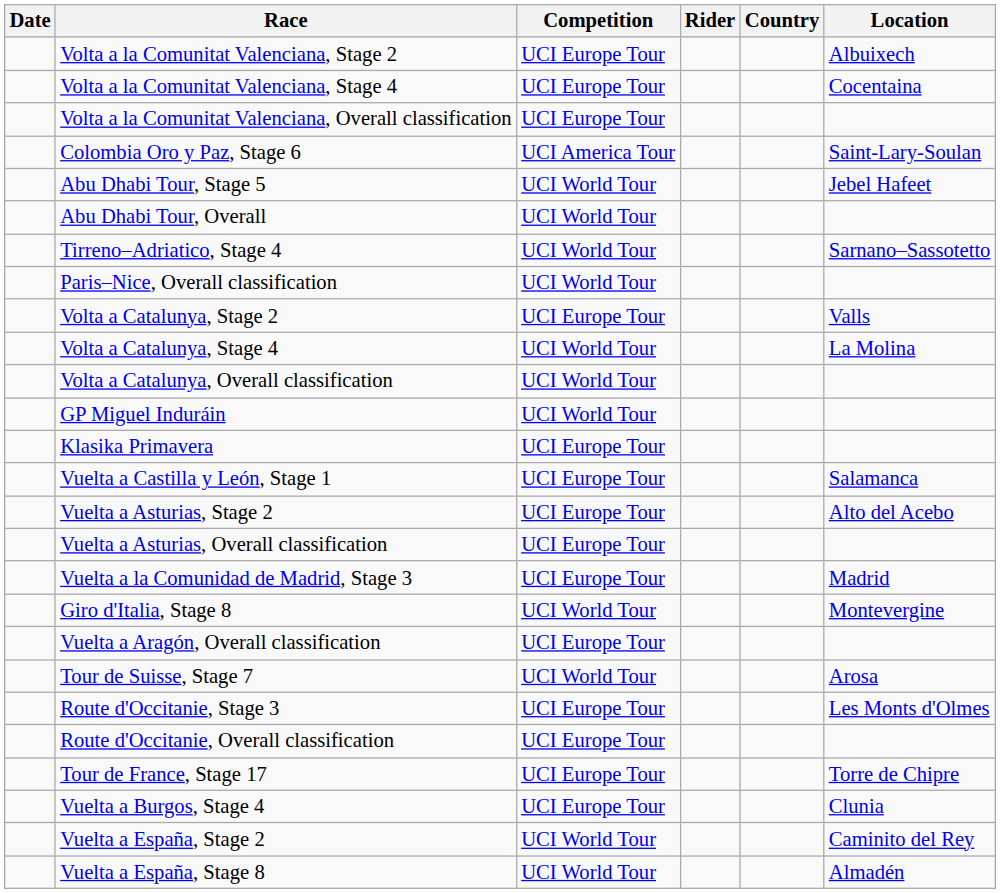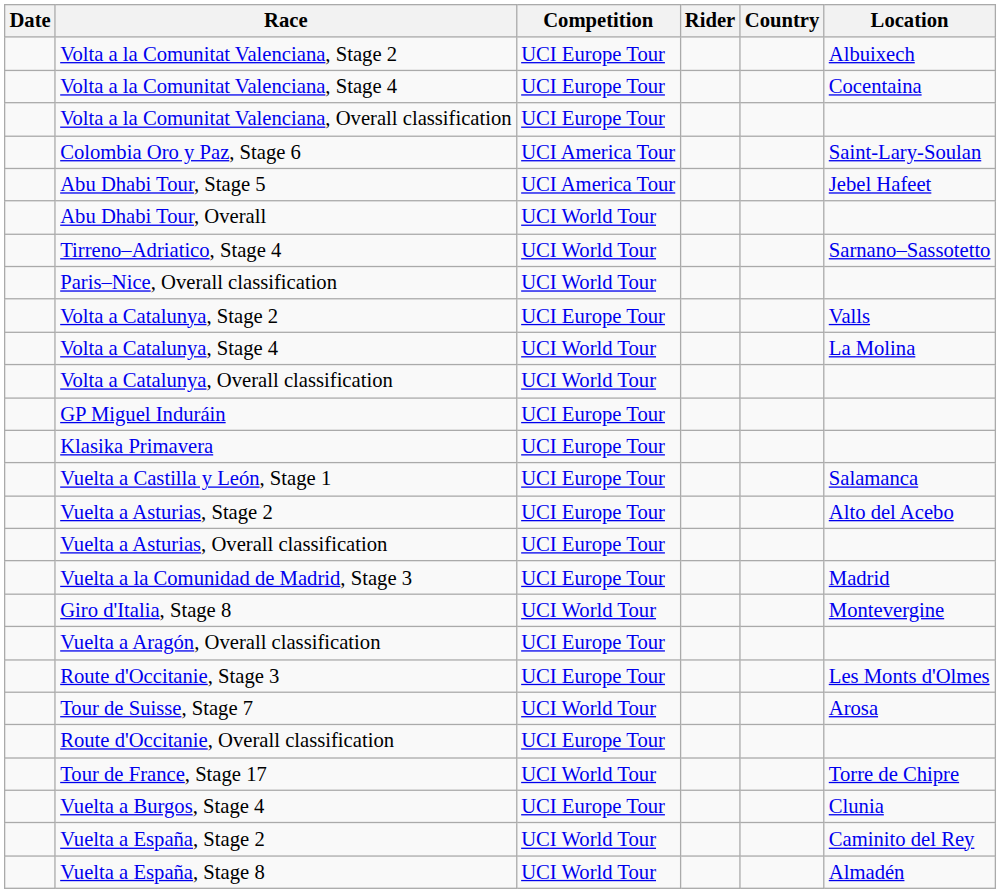Abu Dhabi Tour, Stage 5 | Competition: UCI World Tour -> UCI America Tour
GP Miguel Induráin | Competition: UCI World Tour -> UCI Europe Tour
rows swapped: Tour de Suisse, Stage 7 <-> Route d'Occitanie, Stage 3
Tour de France, Stage 17 | Competition: UCI Europe Tour -> UCI World Tour
